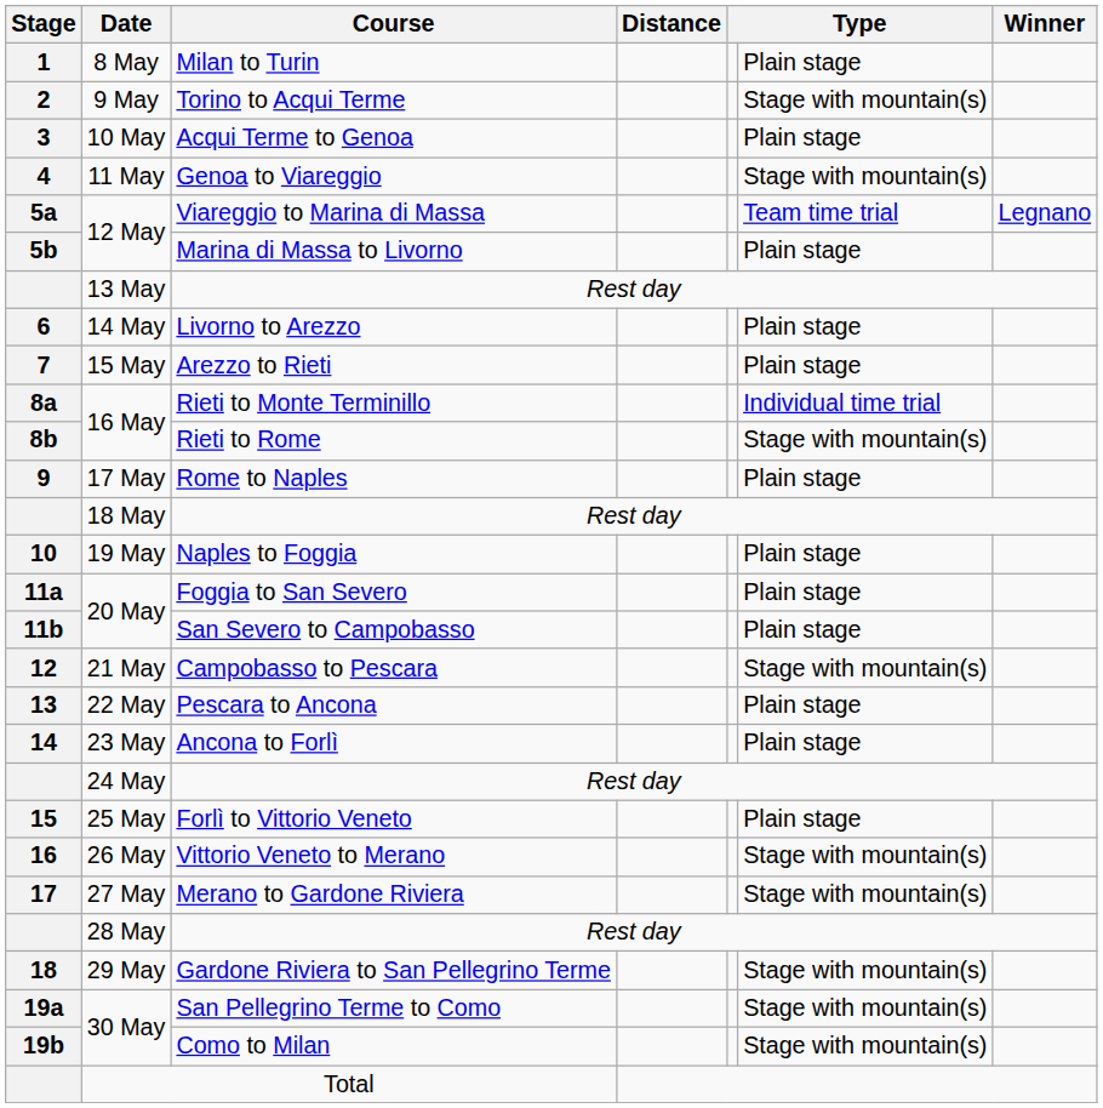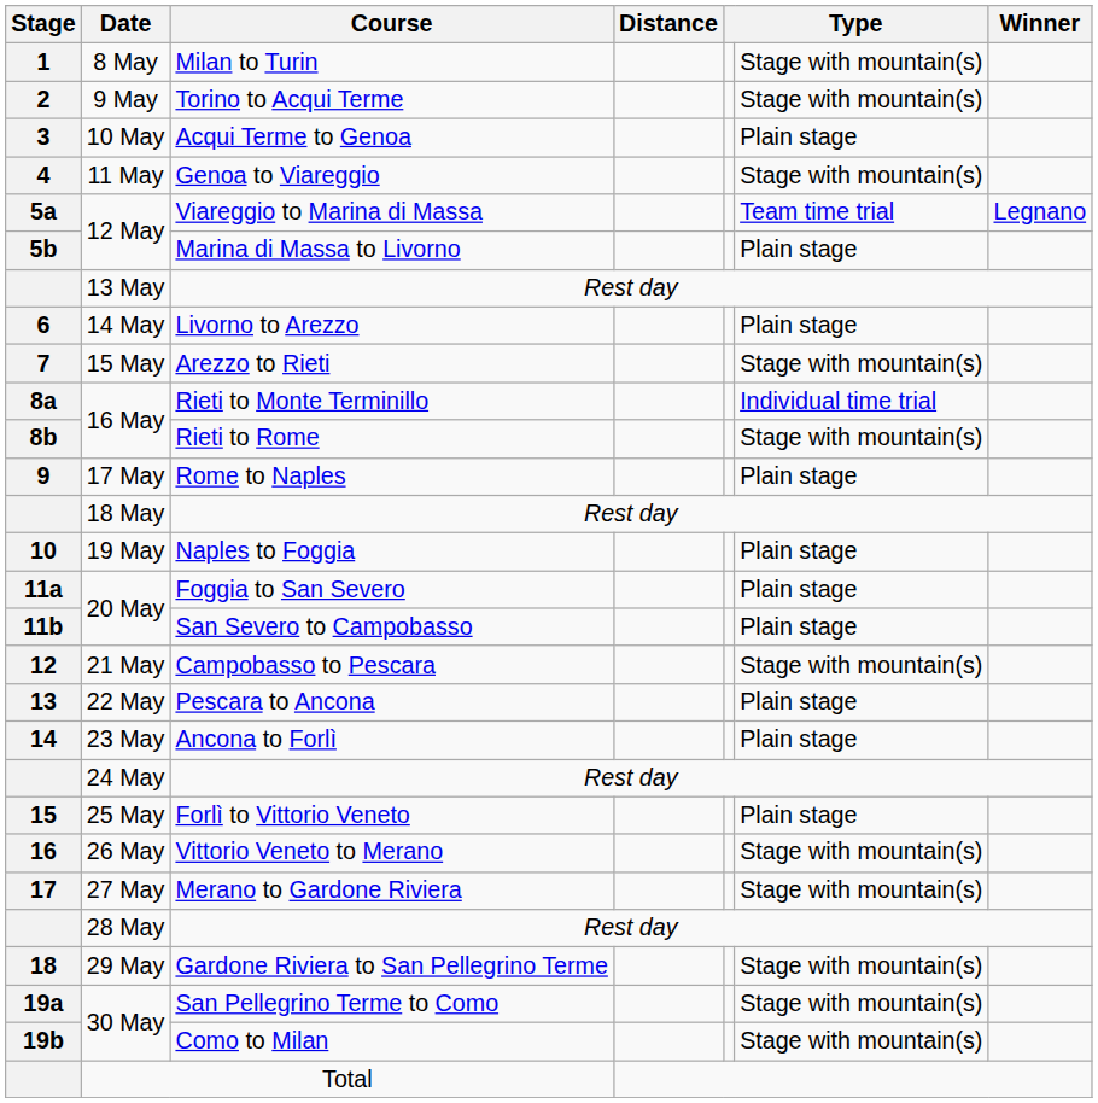Milan to Turin | column 6: Plain stage -> Stage with mountain(s)
Arezzo to Rieti | column 6: Plain stage -> Stage with mountain(s)
